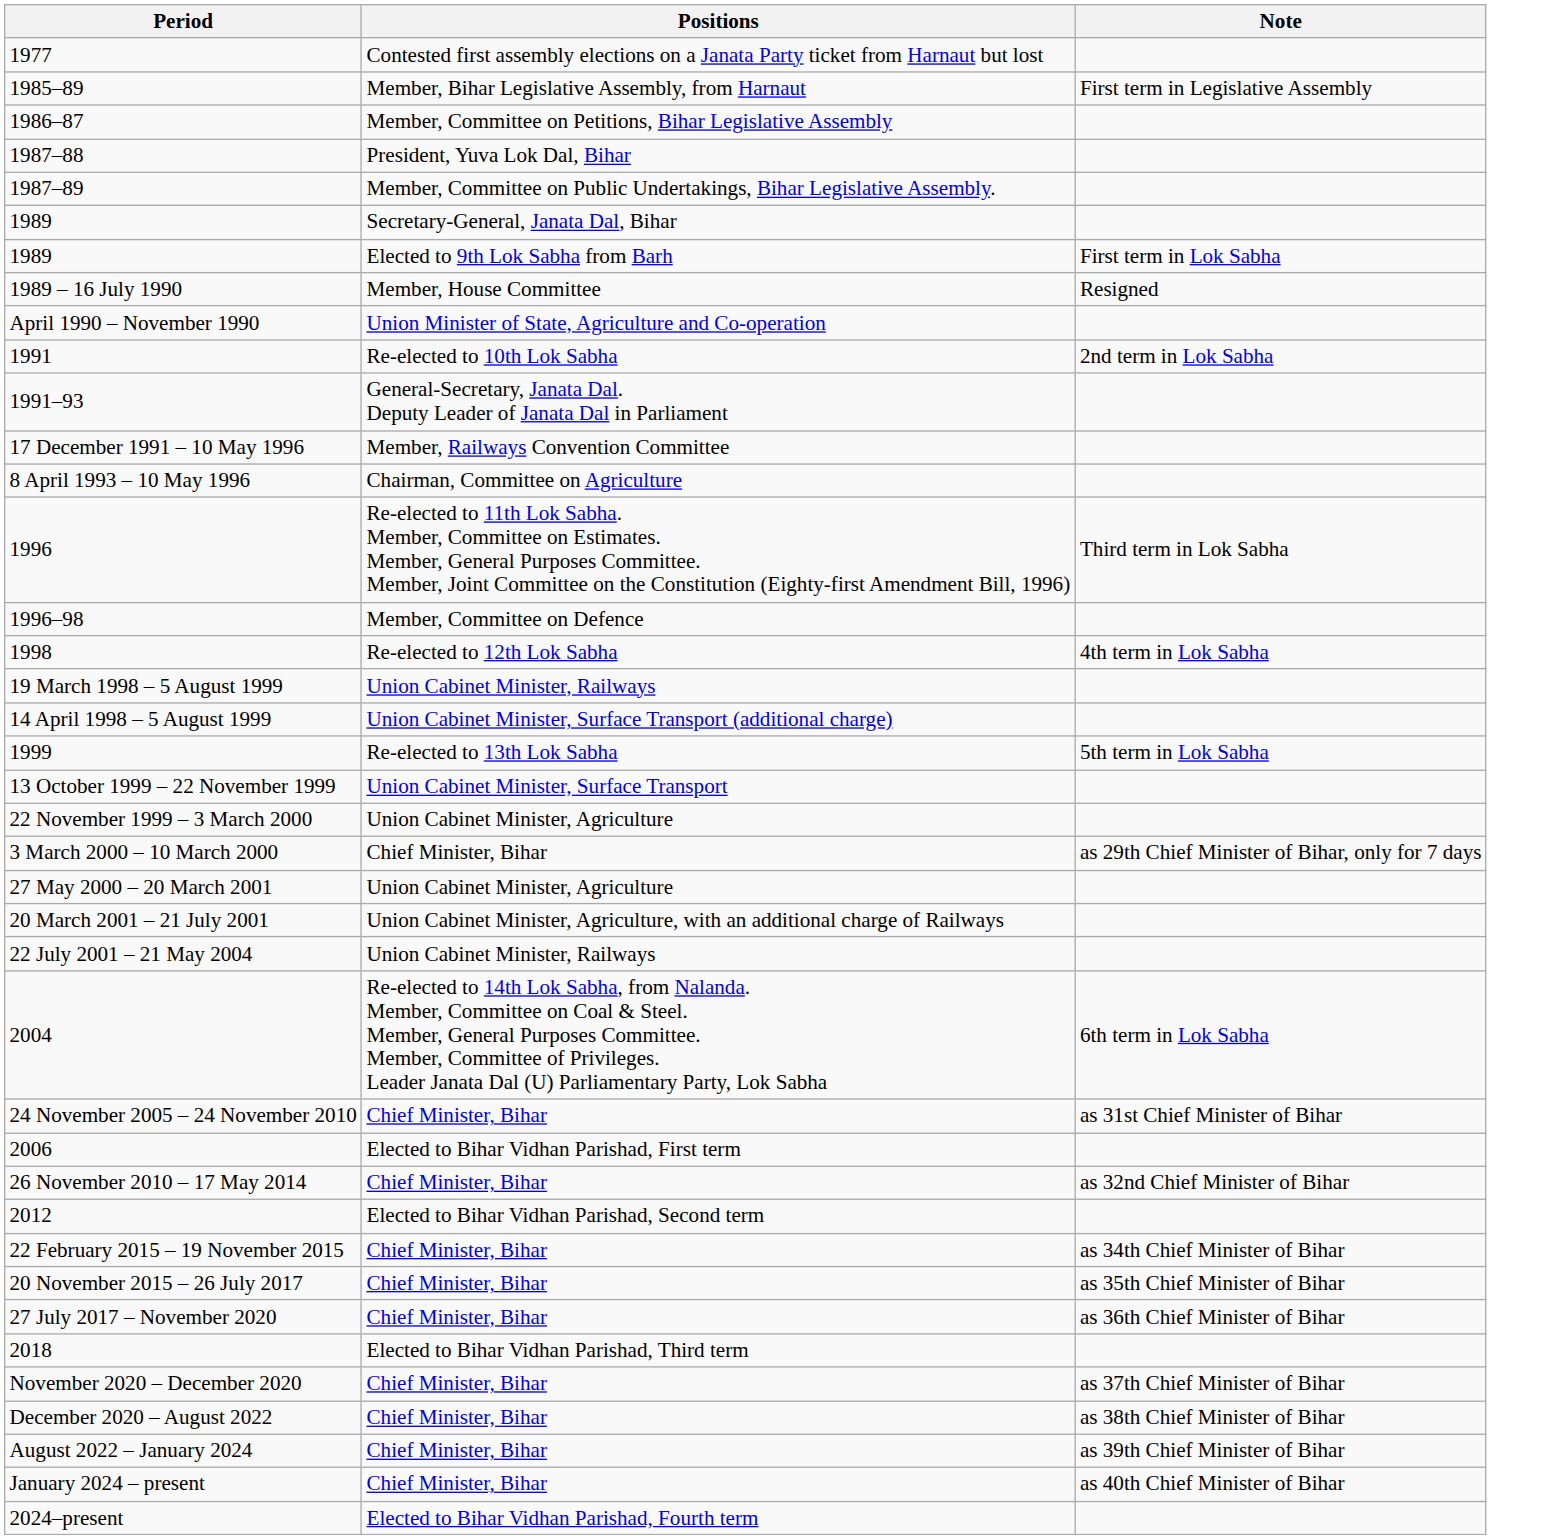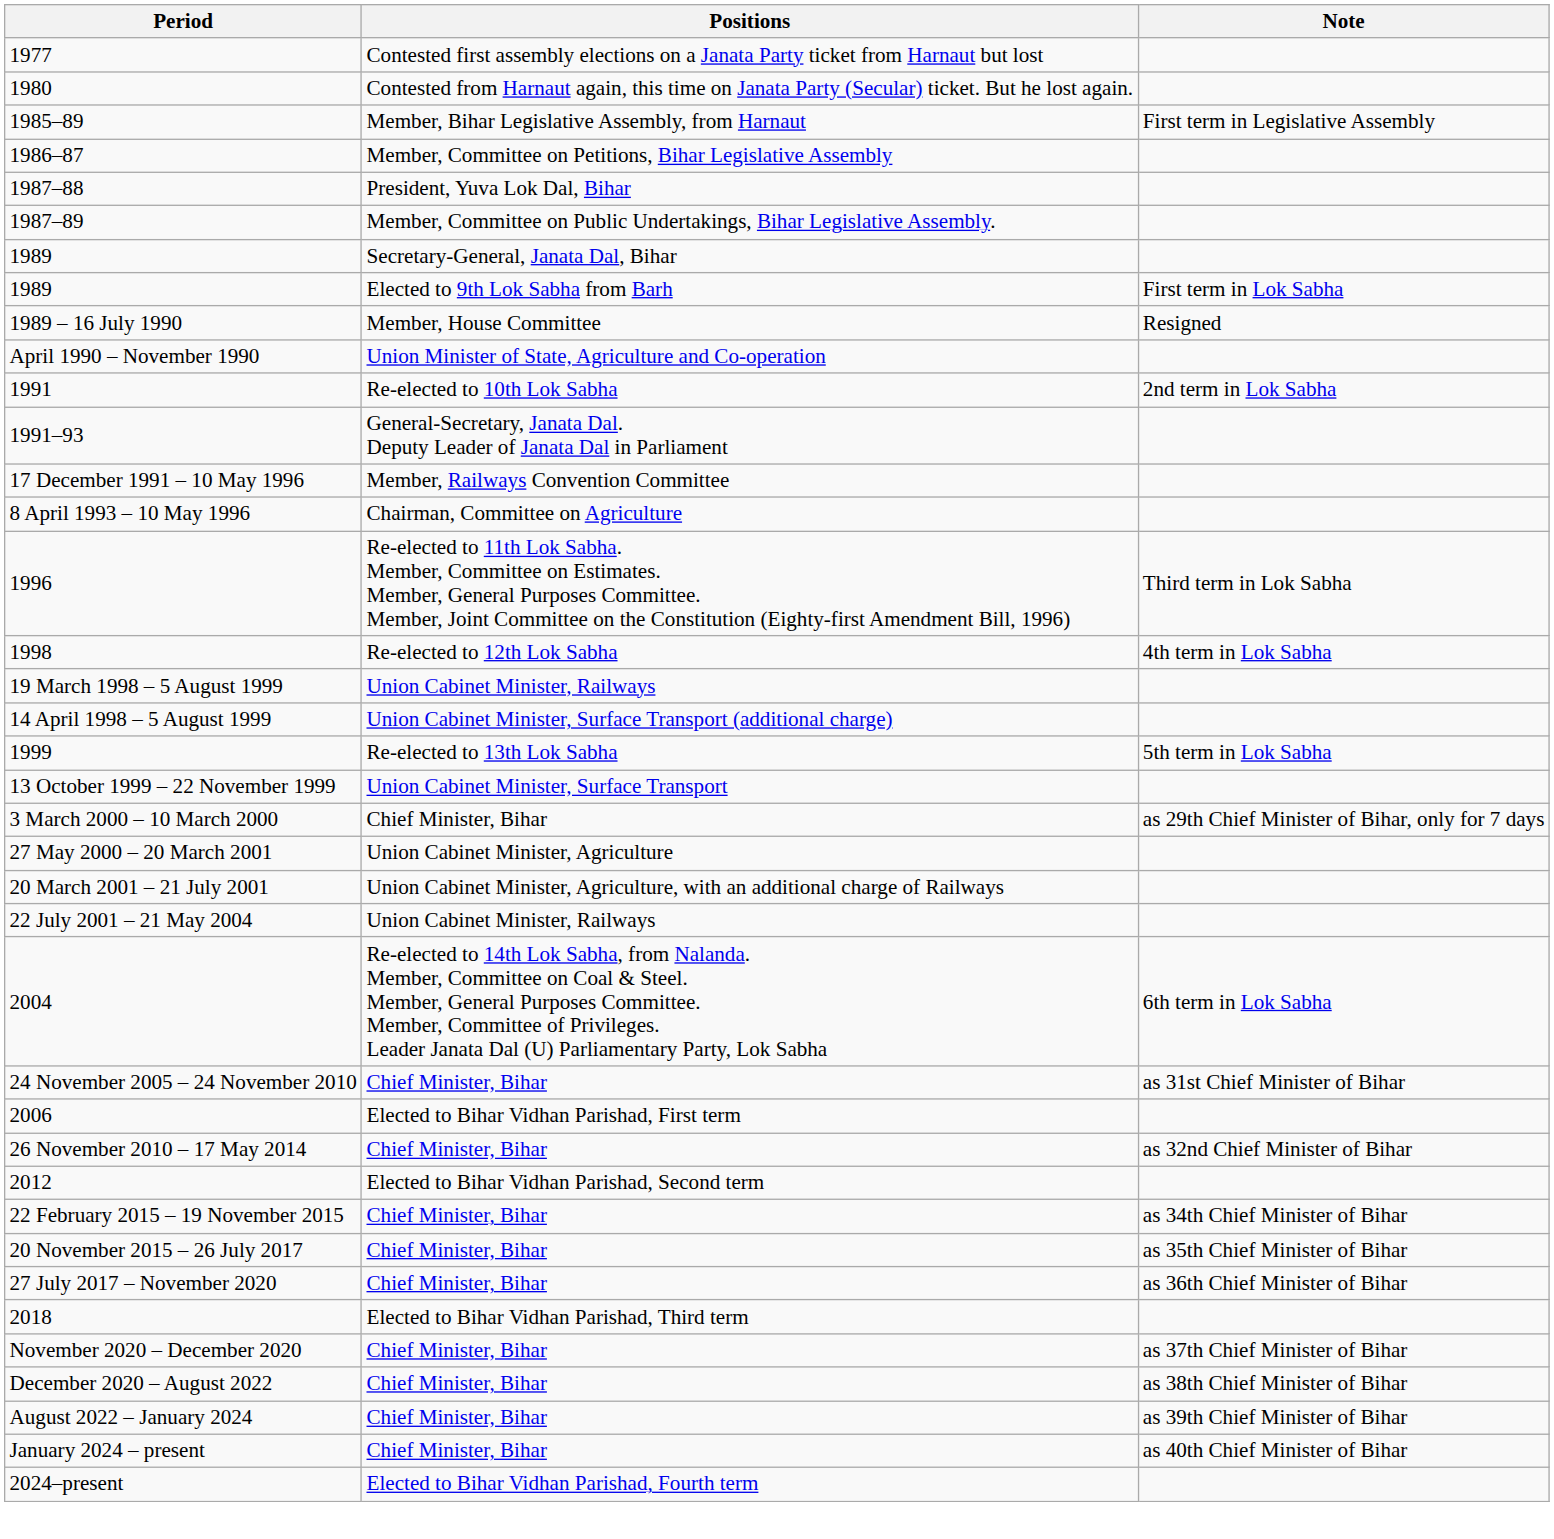+ row: 1980 | Contested from Harnaut again, this time on Janata Party (Secular) ticket. But he lost again.
- row: 1996–98 | Member, Committee on Defence
- row: 22 November 1999 – 3 March 2000 | Union Cabinet Minister, Agriculture
